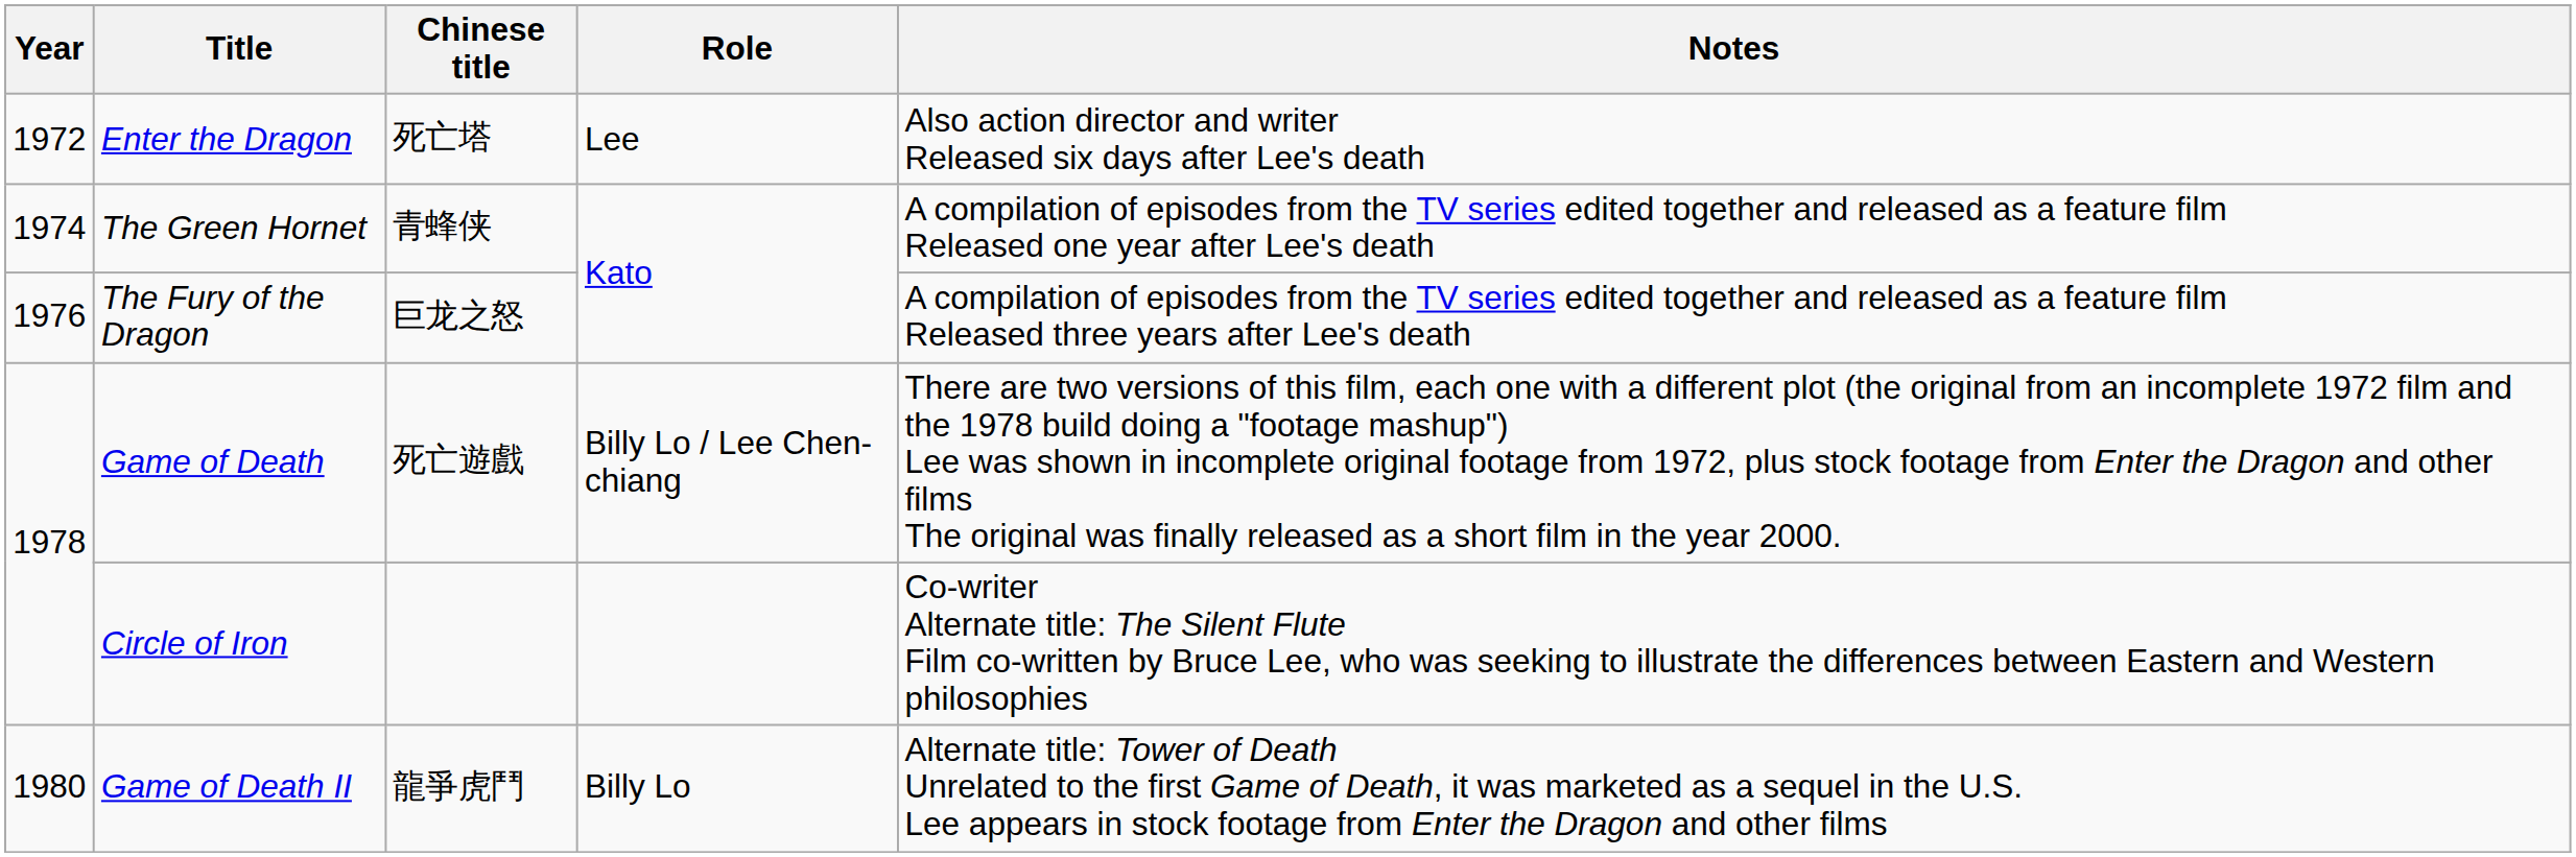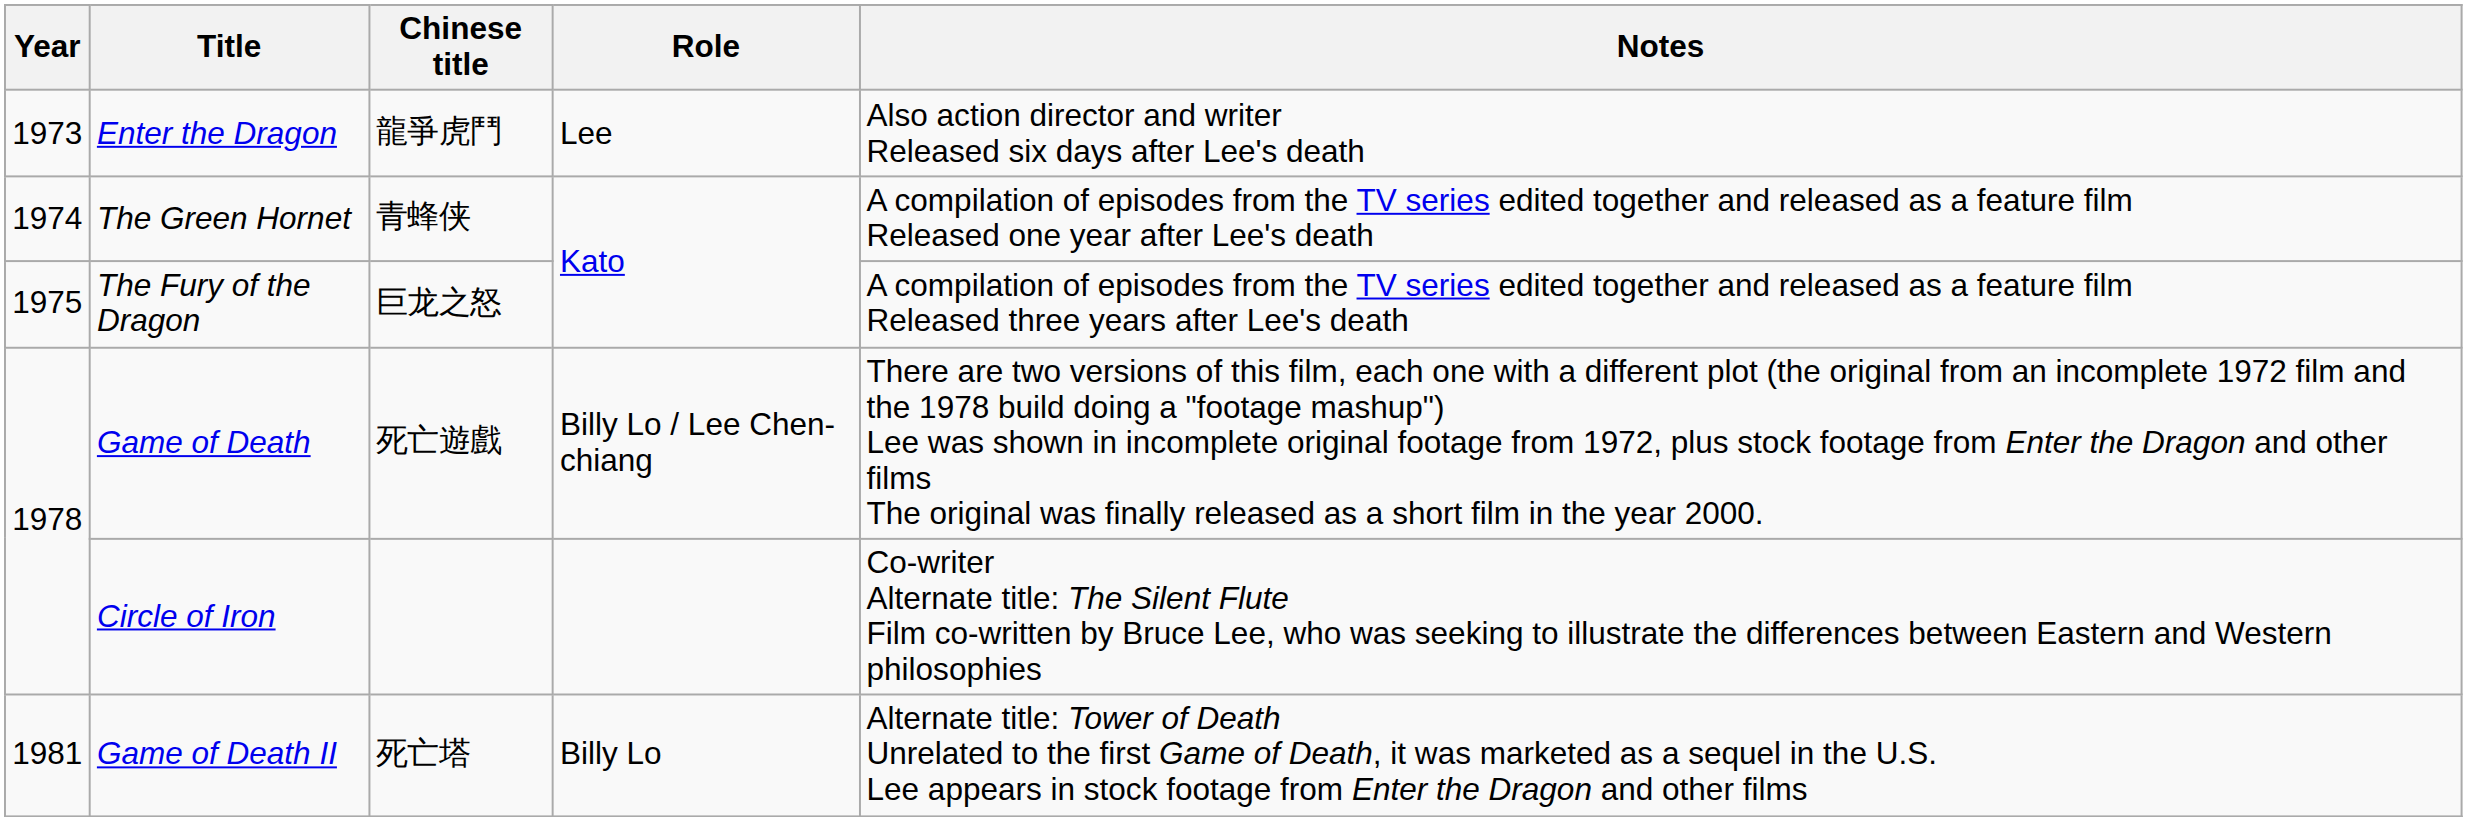Enter the Dragon | Year: 1972 -> 1973
Enter the Dragon | Chinese title: 死亡塔 -> 龍爭虎鬥
The Fury of the Dragon | Year: 1976 -> 1975
Game of Death II | Year: 1980 -> 1981
Game of Death II | Chinese title: 龍爭虎鬥 -> 死亡塔
